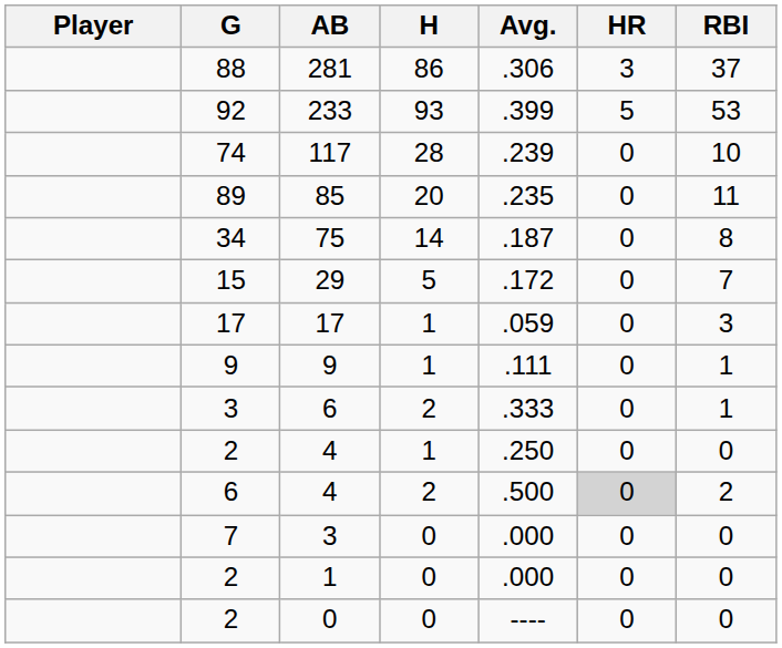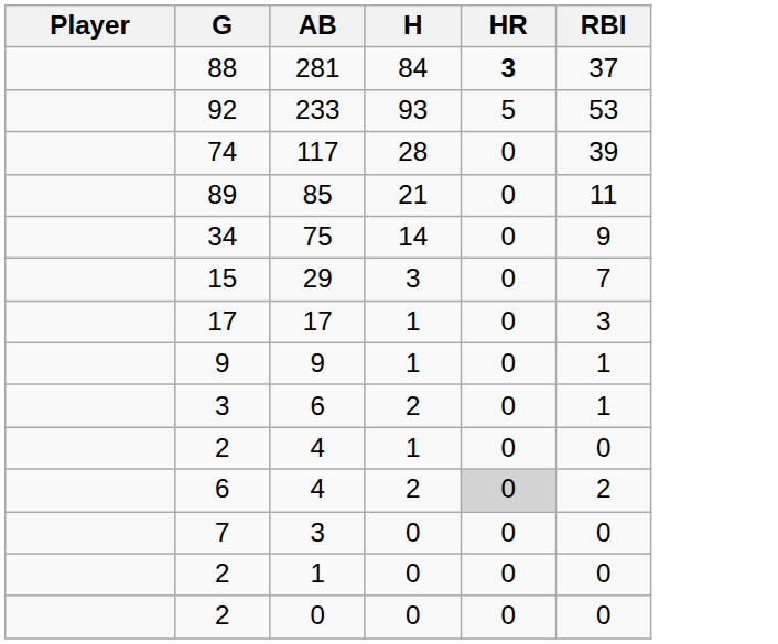- column: Avg. | .306 | .399 | .239 | .235 | .187 | .172 | .059 | .111 | .333 | .250 | .500 | .000 | .000 | ----
281 | H: 86 -> 84
281 | HR: normal -> bold
117 | RBI: 10 -> 39
85 | H: 20 -> 21
75 | RBI: 8 -> 9
29 | H: 5 -> 3
